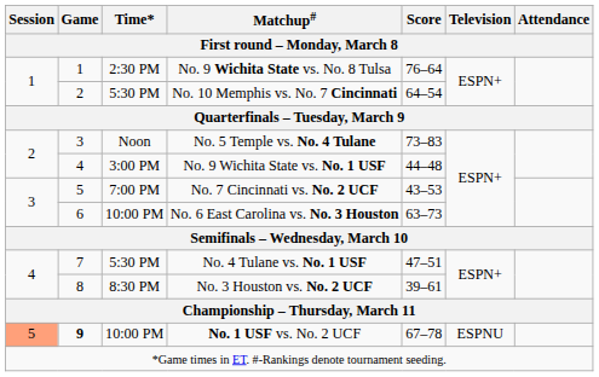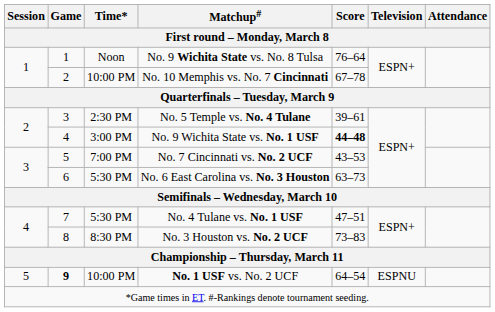No. 9 Wichita State vs. No. 8 Tulsa | Time*: 2:30 PM -> Noon
No. 10 Memphis vs. No. 7 Cincinnati | Time*: 5:30 PM -> 10:00 PM
No. 10 Memphis vs. No. 7 Cincinnati | Score: 64–54 -> 67–78
No. 5 Temple vs. No. 4 Tulane | Time*: Noon -> 2:30 PM
No. 5 Temple vs. No. 4 Tulane | Score: 73–83 -> 39–61
No. 9 Wichita State vs. No. 1 USF | Score: normal -> bold
No. 6 East Carolina vs. No. 3 Houston | Time*: 10:00 PM -> 5:30 PM
No. 3 Houston vs. No. 2 UCF | Score: 39–61 -> 73–83
No. 1 USF vs. No. 2 UCF | Session: lightsalmon background -> no background
No. 1 USF vs. No. 2 UCF | Score: 67–78 -> 64–54
